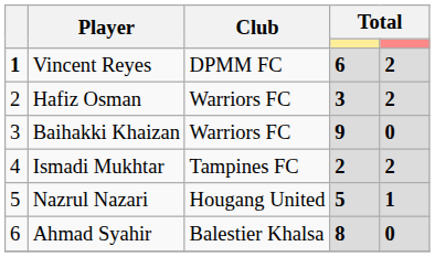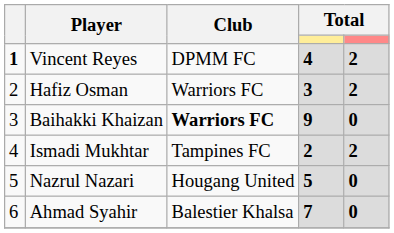Vincent Reyes | column 4: 6 -> 4
Baihakki Khaizan | Club: normal -> bold
Nazrul Nazari | column 5: 1 -> 0
Ahmad Syahir | column 4: 8 -> 7
